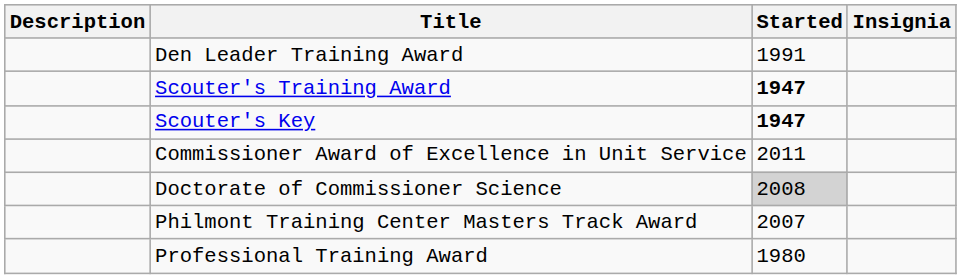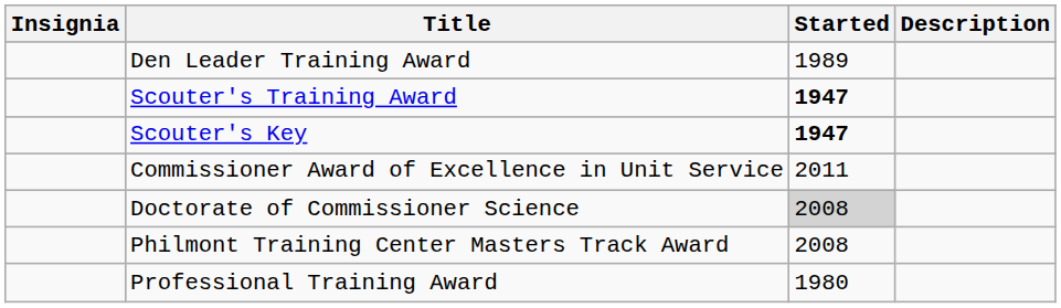columns swapped: Insignia <-> Description
Den Leader Training Award | Started: 1991 -> 1989
Philmont Training Center Masters Track Award | Started: 2007 -> 2008
